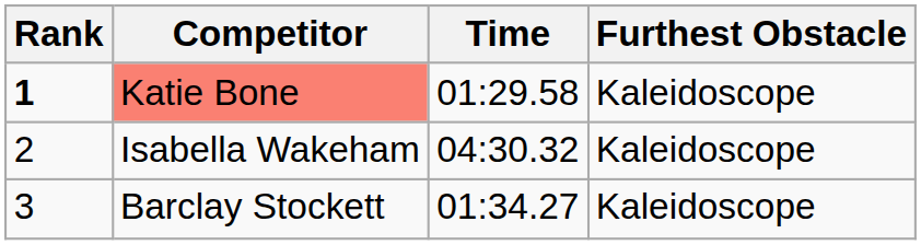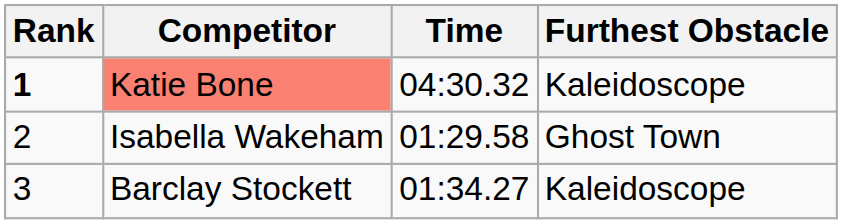Katie Bone | Time: 01:29.58 -> 04:30.32
Isabella Wakeham | Time: 04:30.32 -> 01:29.58
Isabella Wakeham | Furthest Obstacle: Kaleidoscope -> Ghost Town
